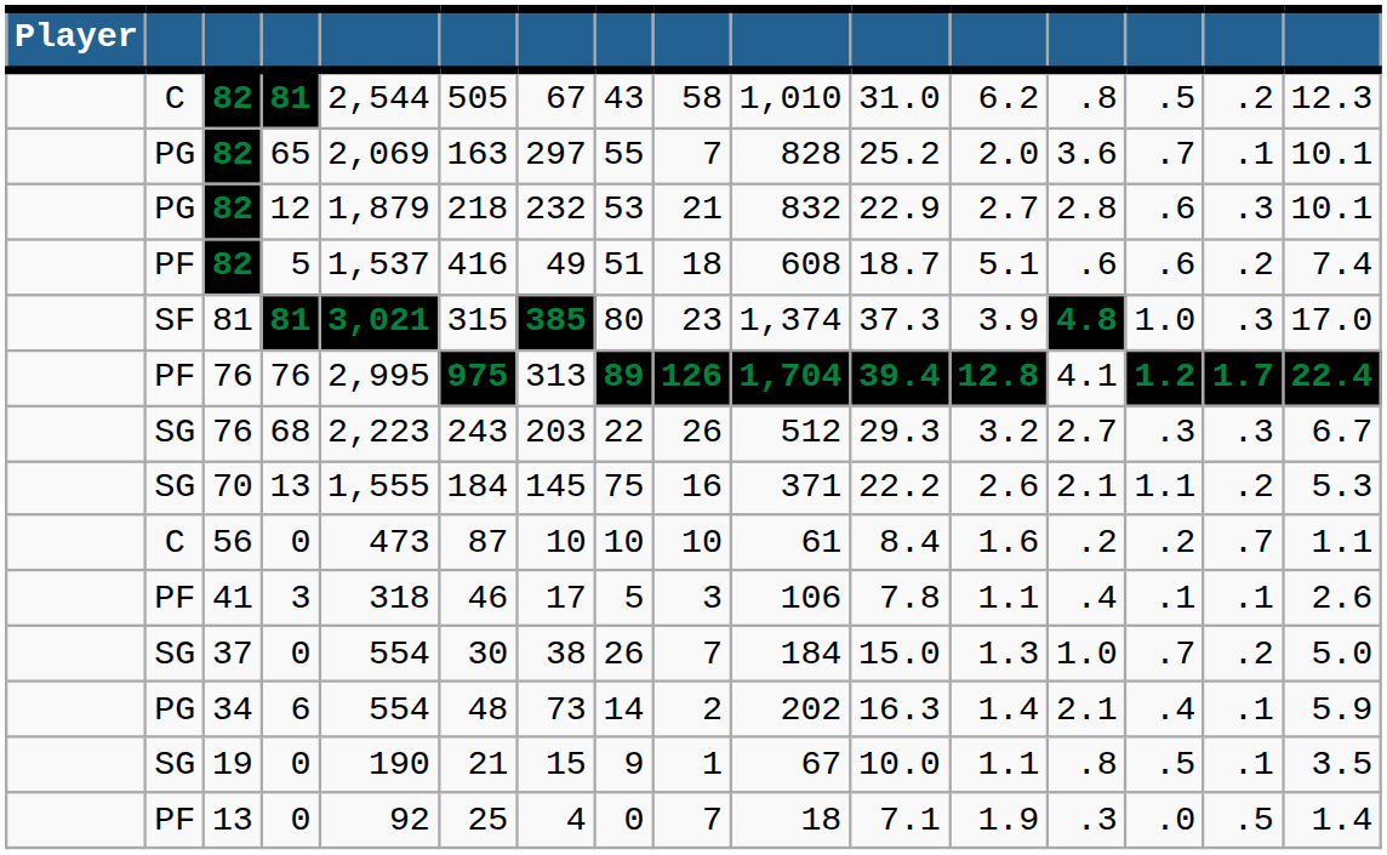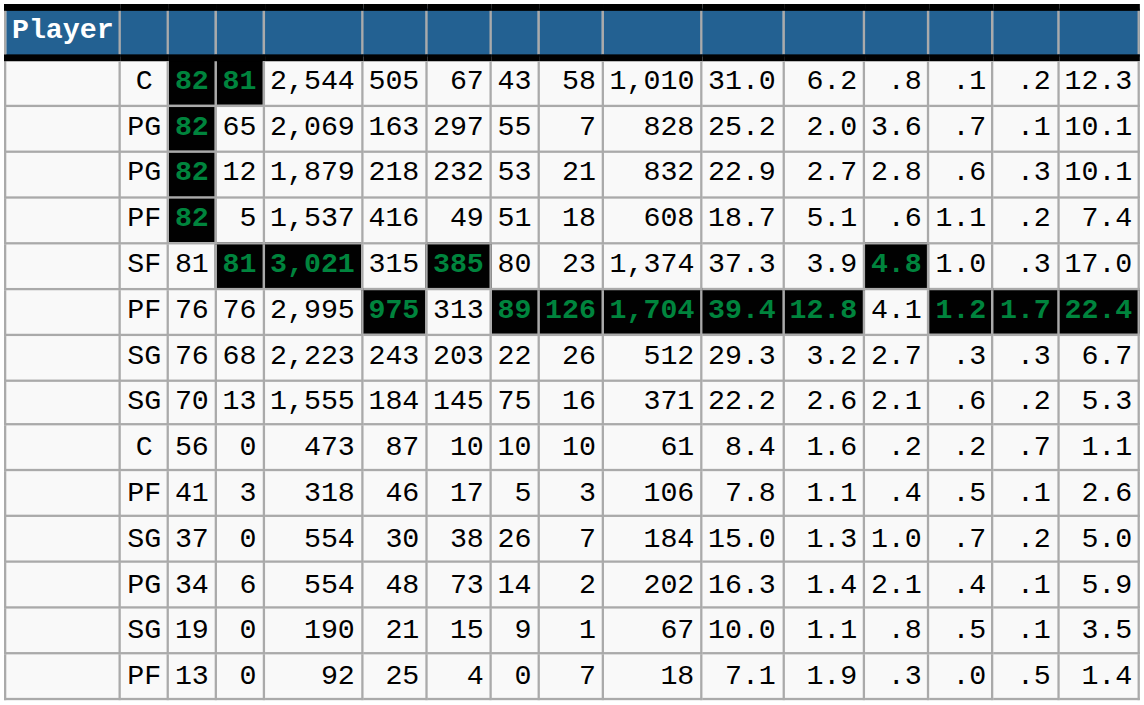82 / 81 | column 14: .5 -> .1
82 / 5 | column 14: .6 -> 1.1
70 | column 14: 1.1 -> .6
41 | column 14: .1 -> .5
